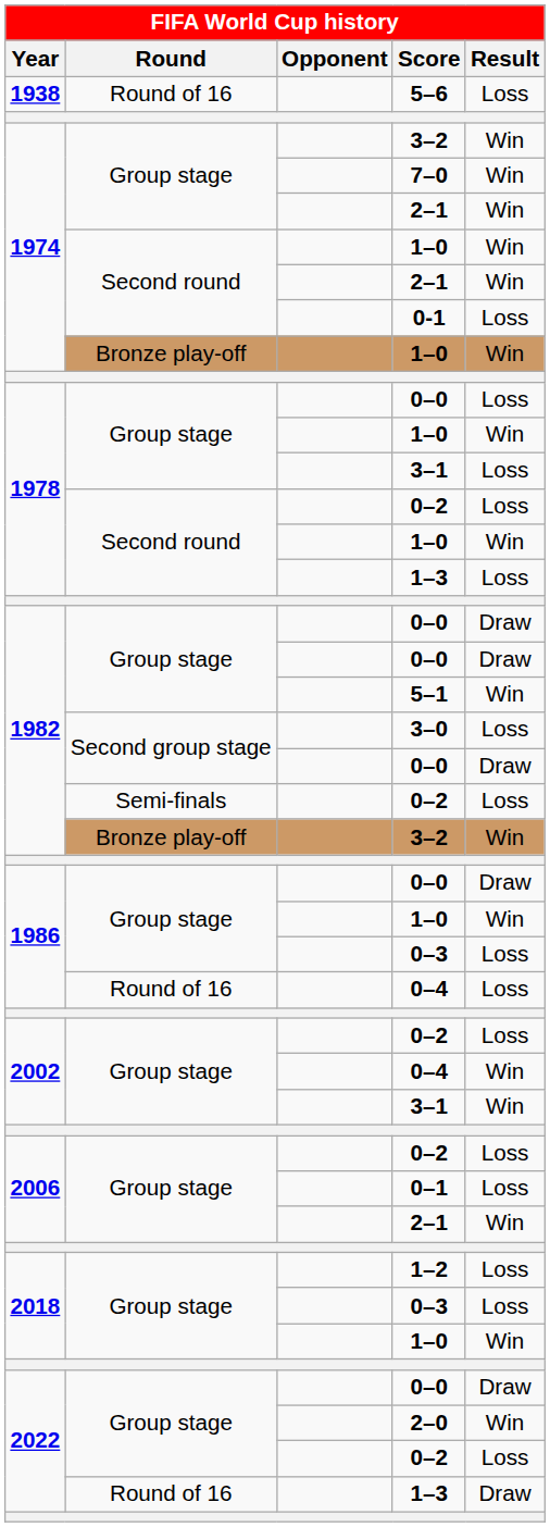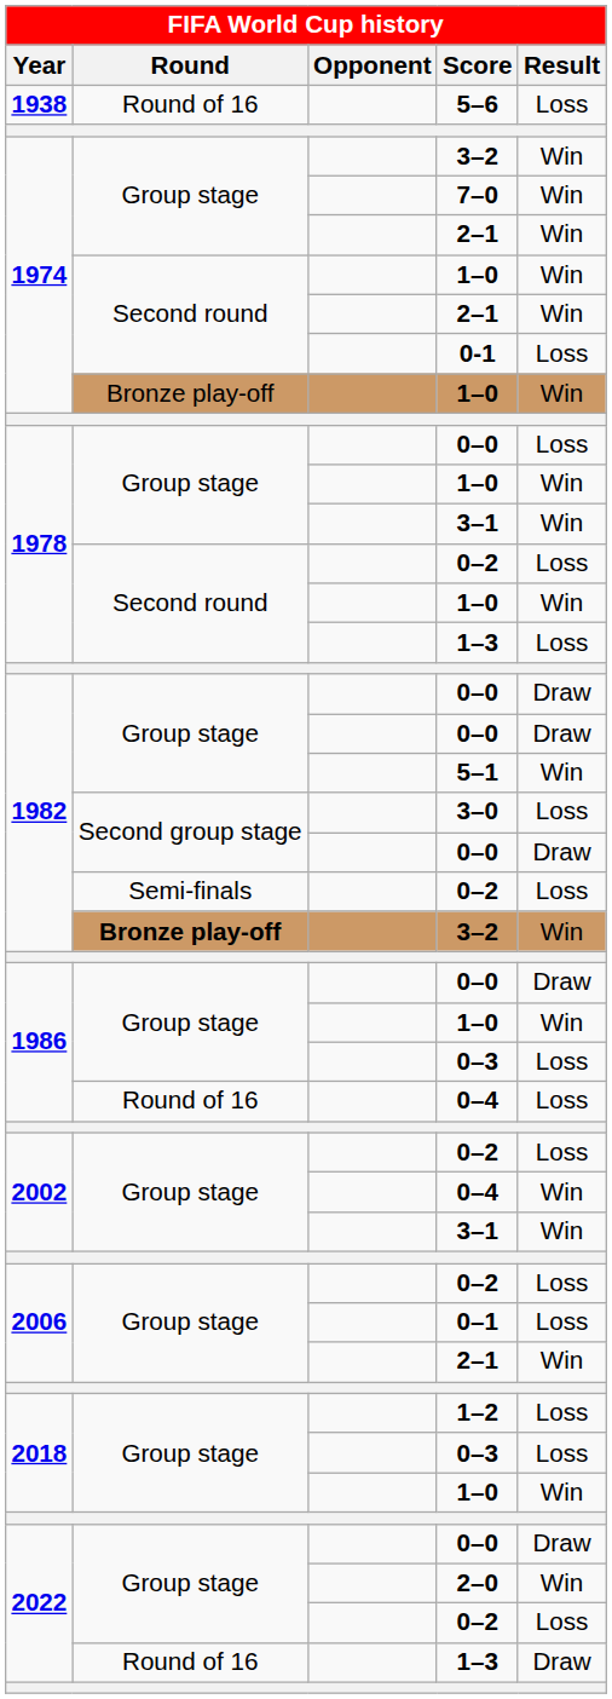1978 / 3–1 | Result: Loss -> Win
1982 / 3–2 | Round: normal -> bold
